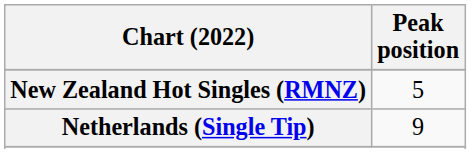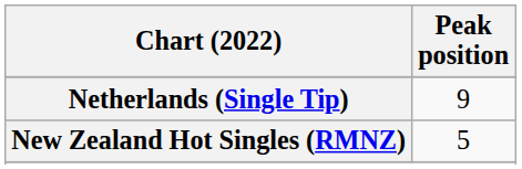rows swapped: Netherlands (Single Tip) <-> New Zealand Hot Singles (RMNZ)
